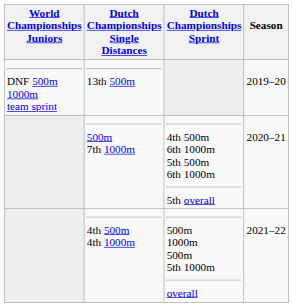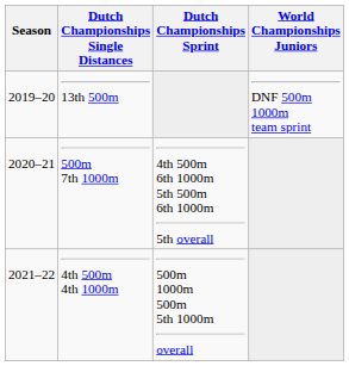columns swapped: Season <-> World Championships Juniors
